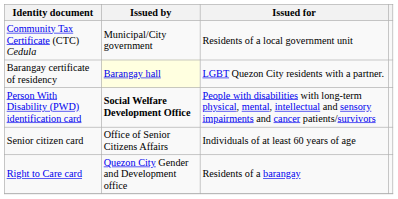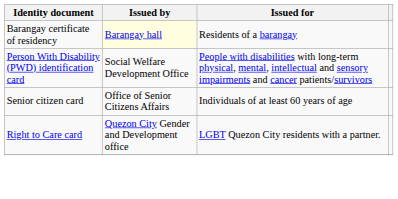- row: Community Tax Certificate (CTC) Cedula | Municipal/City government | Residents of a local government unit
Barangay certificate of residency | Issued for: LGBT Quezon City residents with a partner. -> Residents of a barangay
Person With Disability (PWD) identification card | Issued by: bold -> normal
Right to Care card | Issued for: Residents of a barangay -> LGBT Quezon City residents with a partner.
